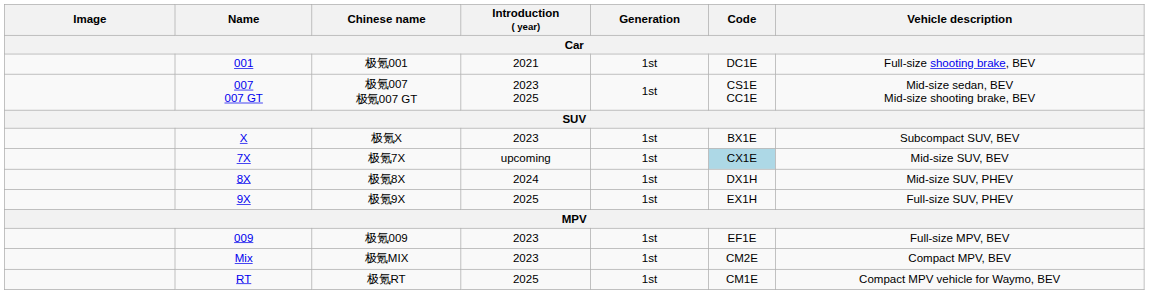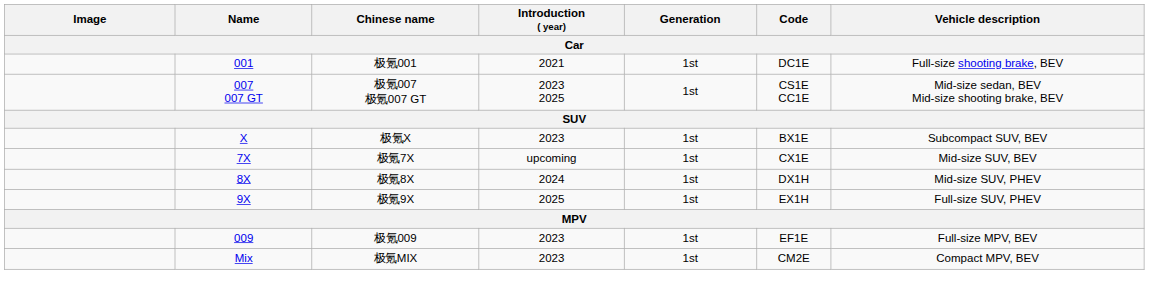极氪7X | Code: lightblue background -> no background
- row: RT | 极氪RT | 2025 | 1st | CM1E | Compact MPV vehicle for Waymo, BEV
